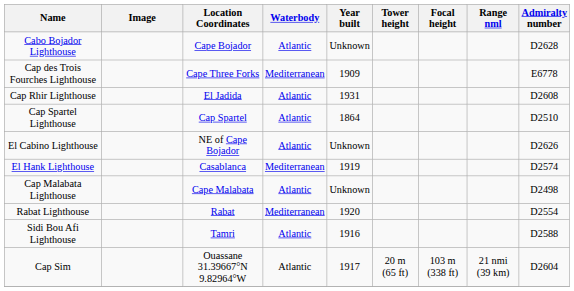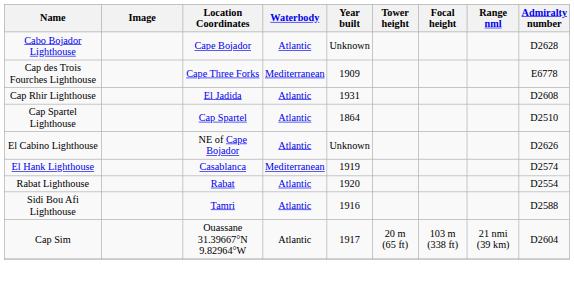- row: Cap Malabata Lighthouse | Cape Malabata | Atlantic | Unknown | D2498
Rabat Lighthouse | Waterbody: Mediterranean -> Atlantic
